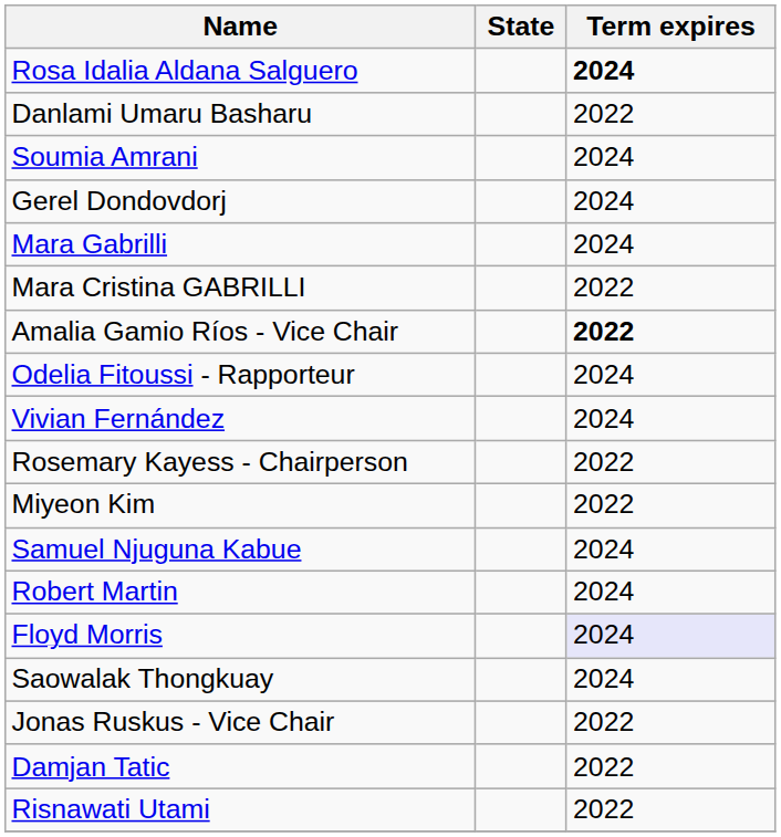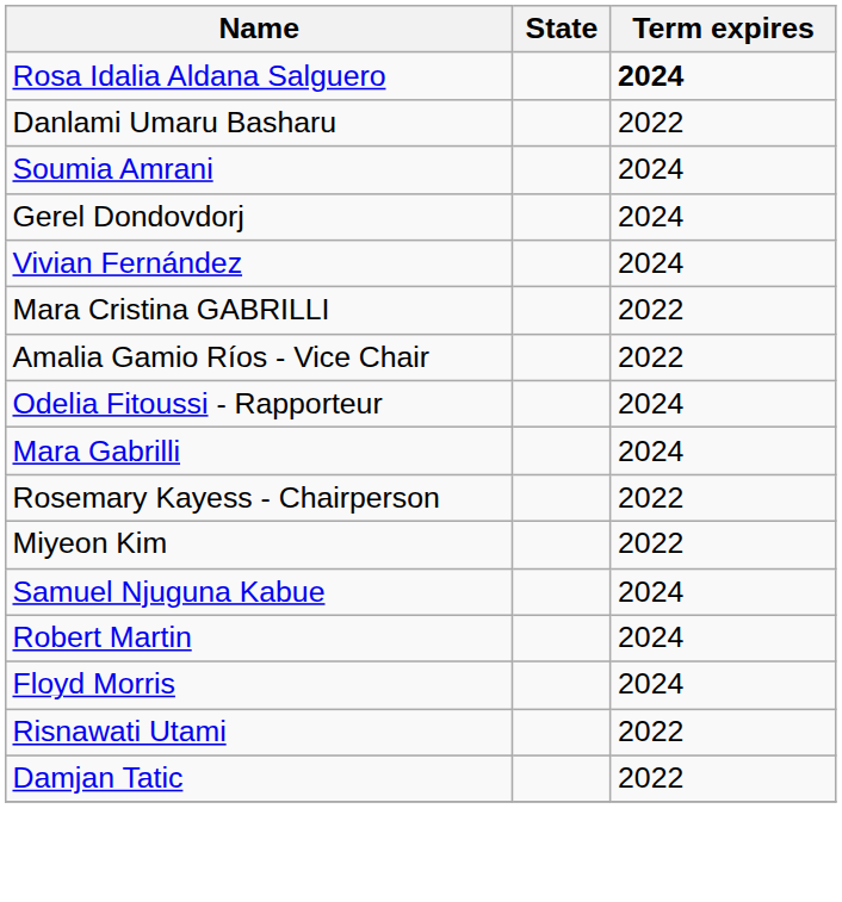rows swapped: Vivian Fernández <-> Mara Gabrilli
Amalia Gamio Ríos - Vice Chair | Term expires: bold -> normal
Floyd Morris | Term expires: lavender background -> no background
- row: Saowalak Thongkuay | 2024
- row: Jonas Ruskus - Vice Chair | 2022
rows swapped: Damjan Tatic <-> Risnawati Utami
